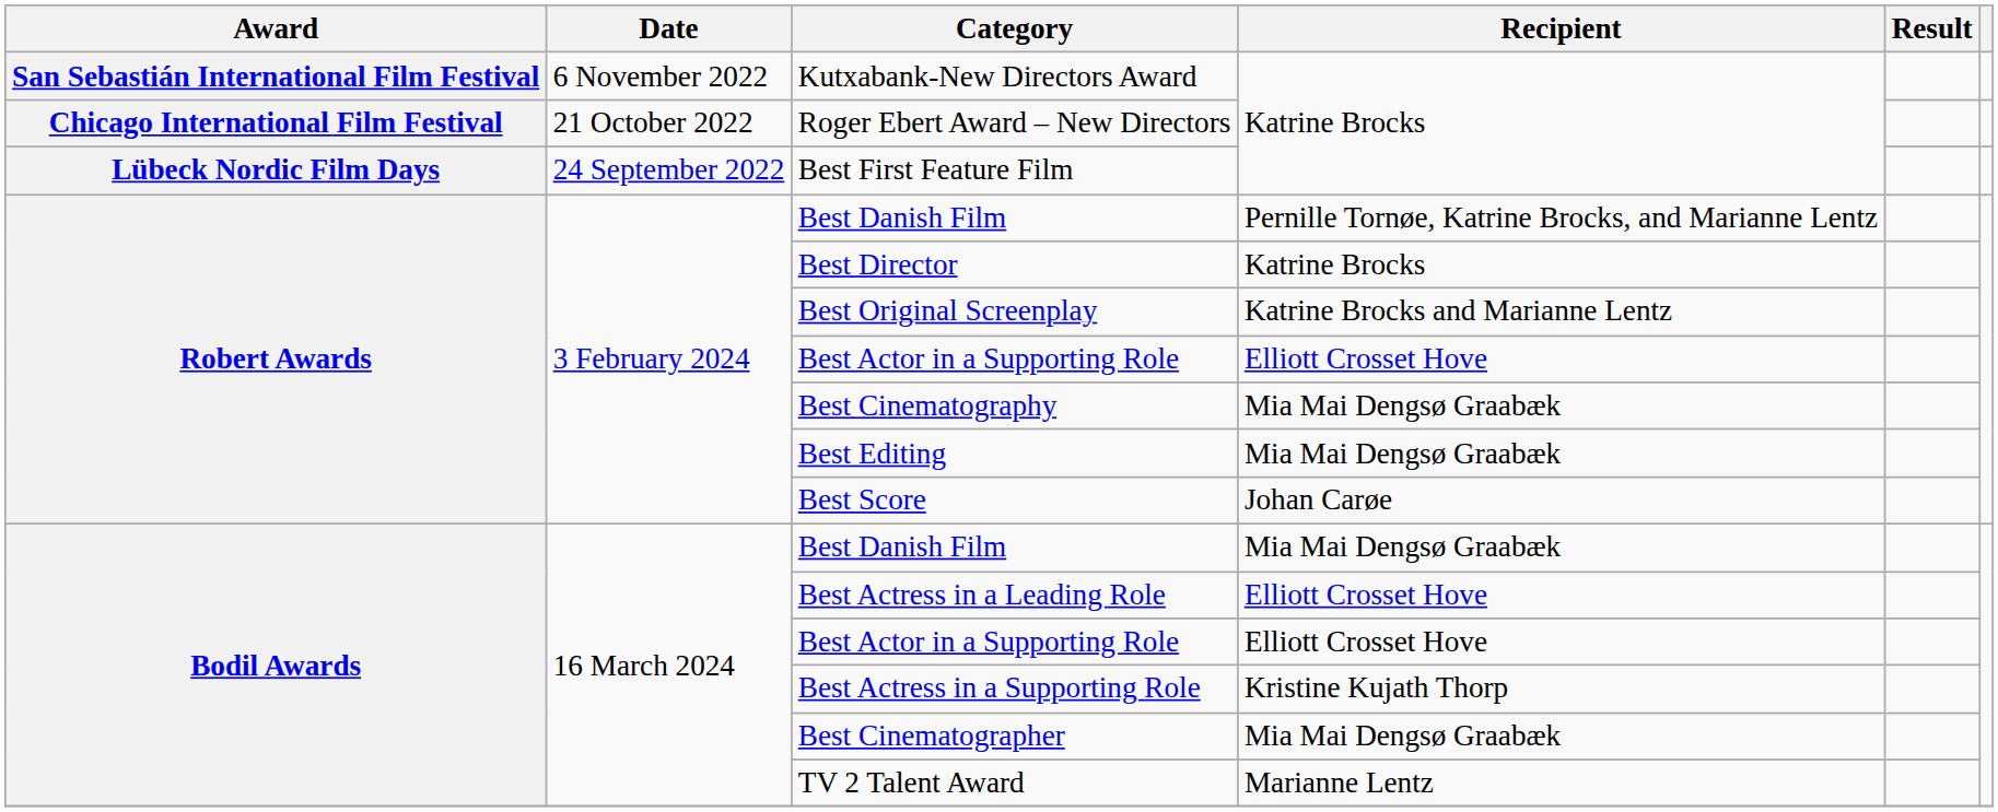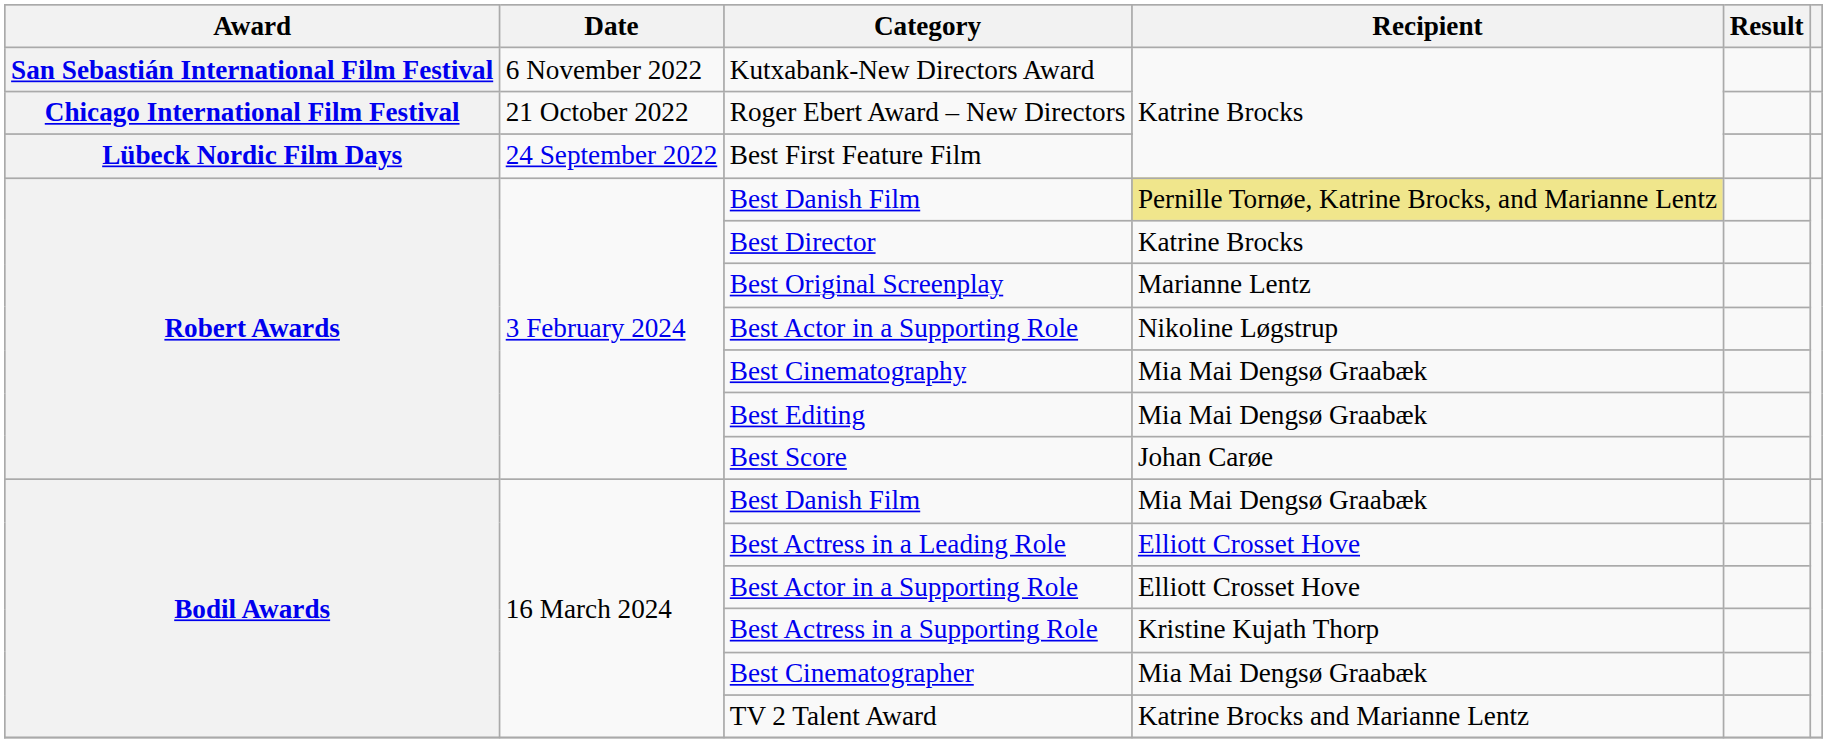Robert Awards / Best Danish Film | Recipient: no background -> khaki background
Best Original Screenplay | Recipient: Katrine Brocks and Marianne Lentz -> Marianne Lentz
Robert Awards / Best Actor in a Supporting Role | Recipient: Elliott Crosset Hove -> Nikoline Løgstrup
TV 2 Talent Award | Recipient: Marianne Lentz -> Katrine Brocks and Marianne Lentz
